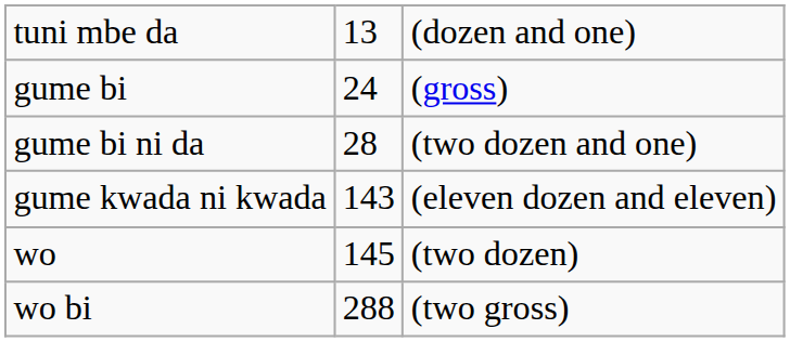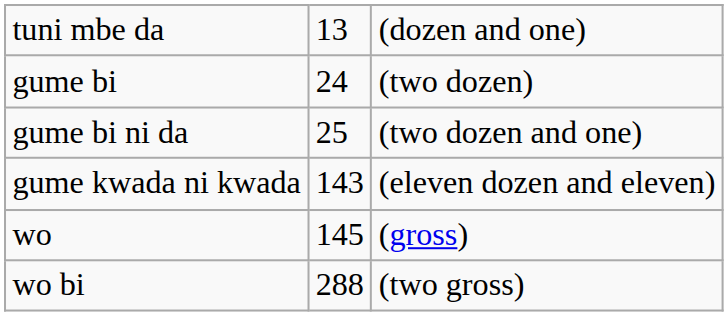gume bi | column 3: (gross) -> (two dozen)
gume bi ni da | column 2: 28 -> 25
wo | column 3: (two dozen) -> (gross)
